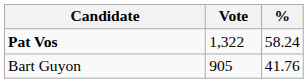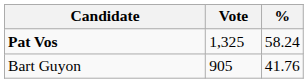Pat Vos | Vote: 1,322 -> 1,325
